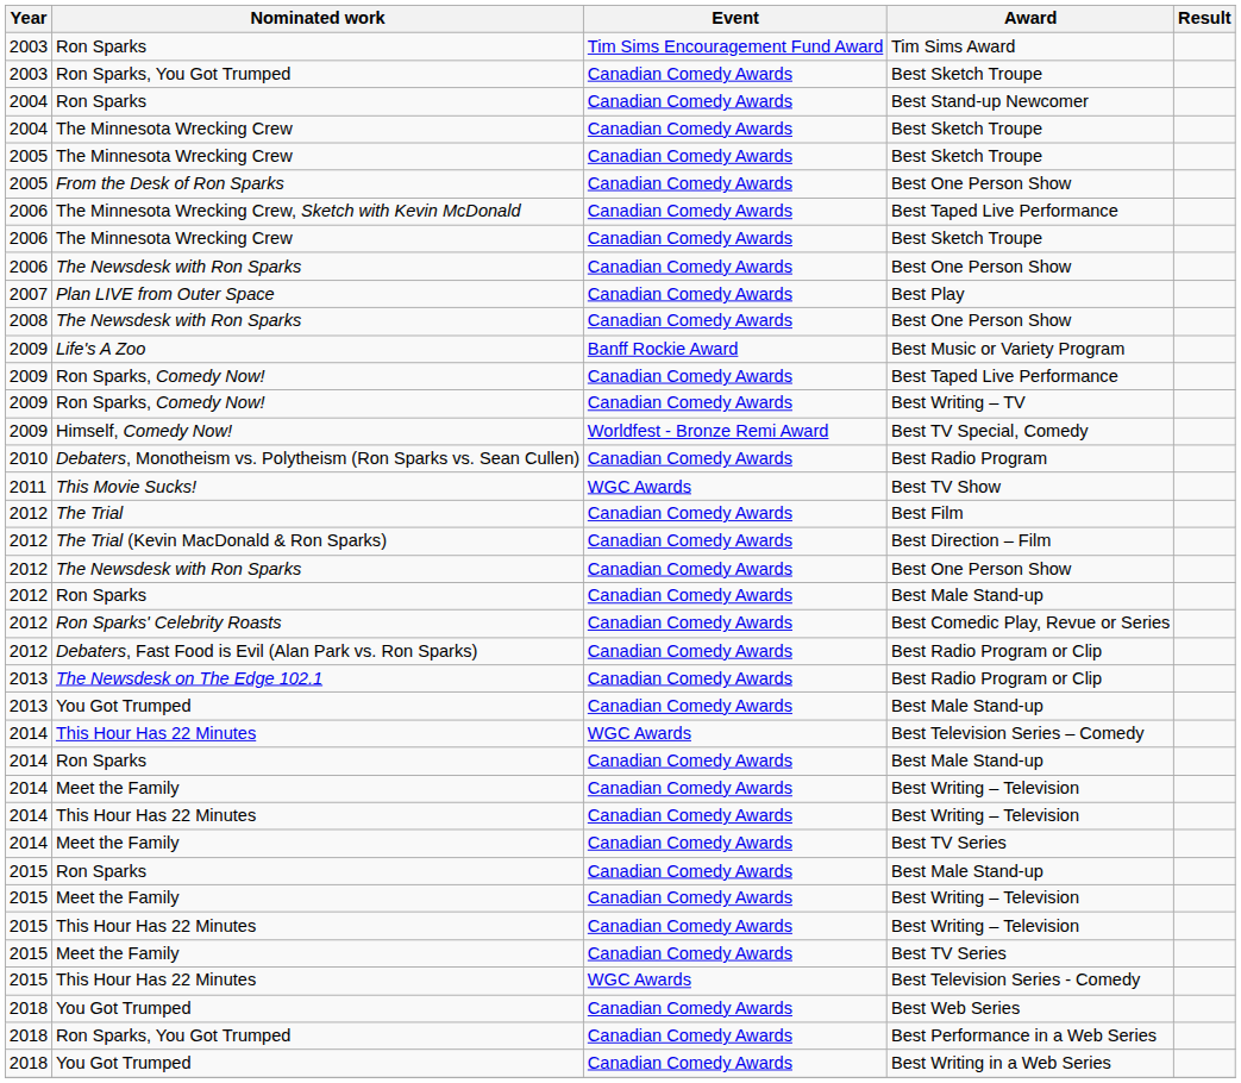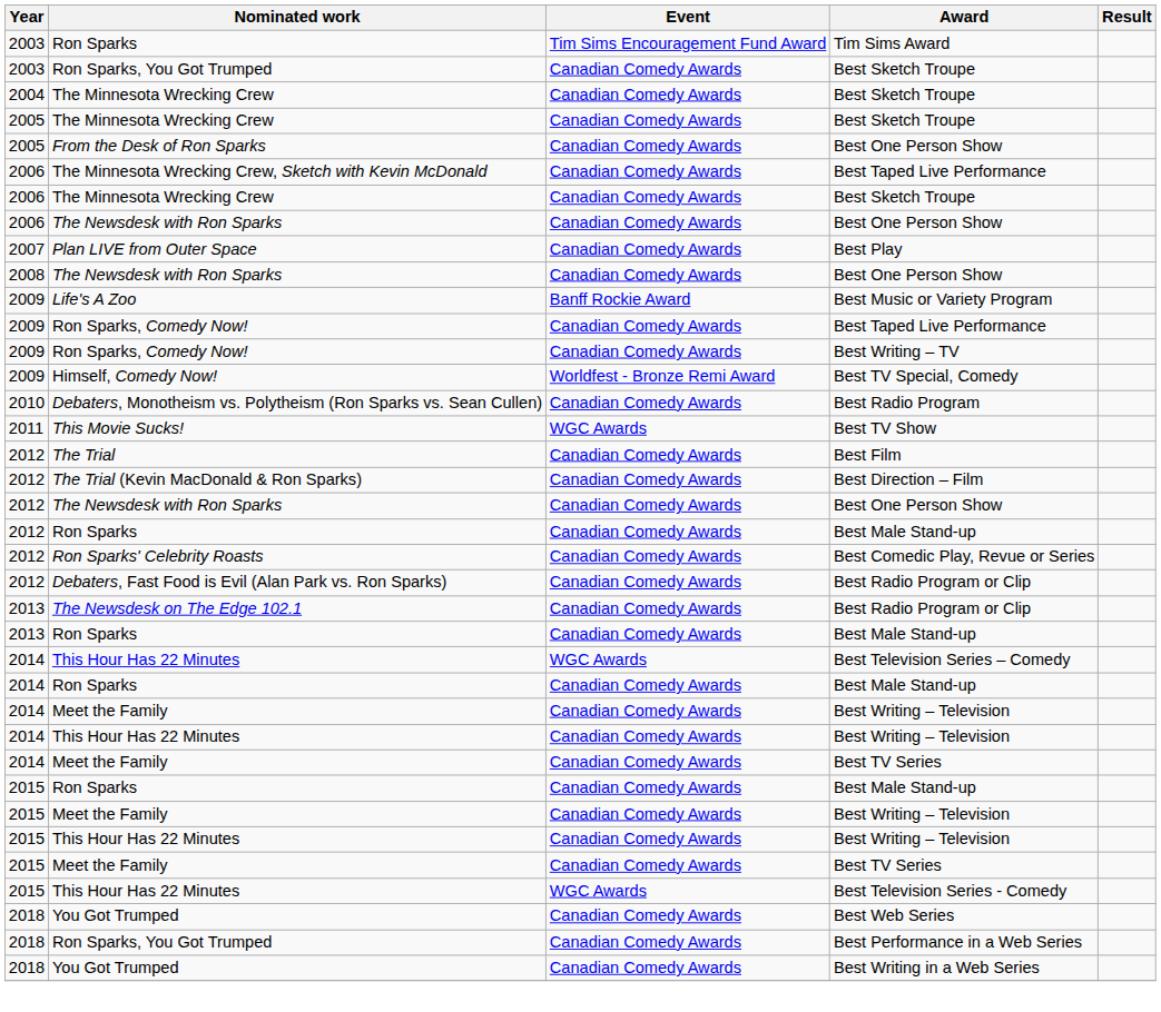- row: 2004 | Ron Sparks | Canadian Comedy Awards | Best Stand-up Newcomer
2013 / Best Male Stand-up | Nominated work: You Got Trumped -> Ron Sparks
